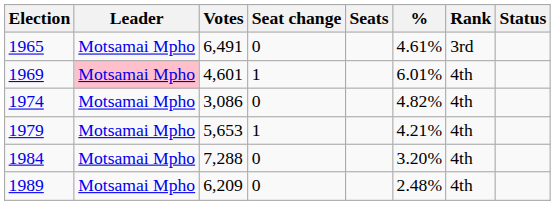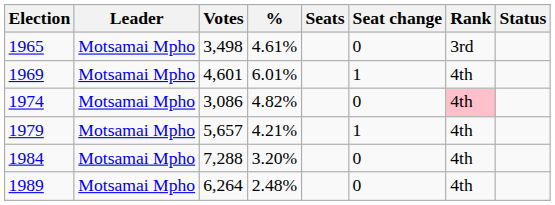columns swapped: % <-> Seat change
1965 | Votes: 6,491 -> 3,498
1969 | Leader: pink background -> no background
1974 | Rank: no background -> pink background
1979 | Votes: 5,653 -> 5,657
1989 | Votes: 6,209 -> 6,264
